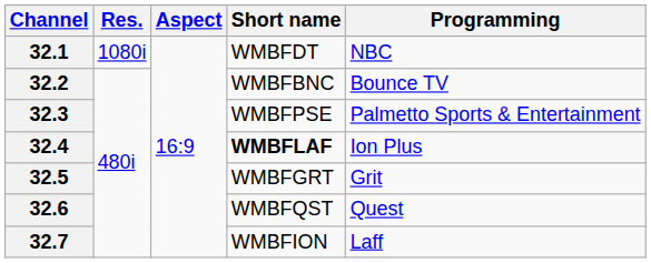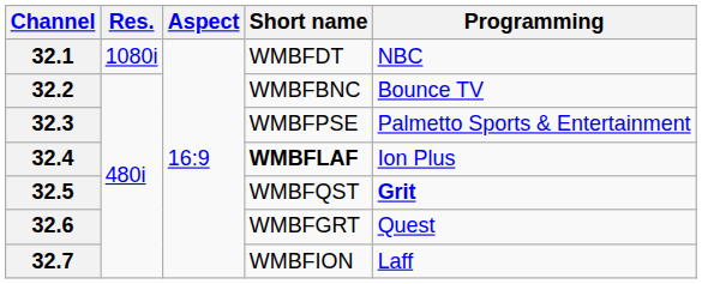32.5 | Short name: WMBFGRT -> WMBFQST
32.5 | Programming: normal -> bold
32.6 | Short name: WMBFQST -> WMBFGRT
